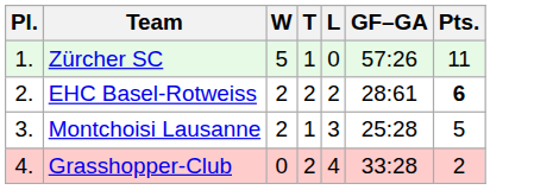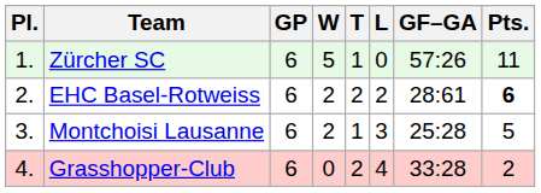+ column: GP | 6 | 6 | 6 | 6
